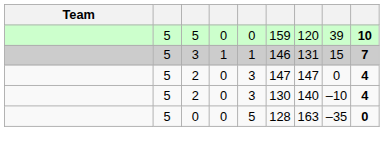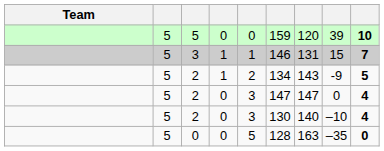+ row: 5 | 2 | 1 | 2 | 134 | 143 | -9 | 5
